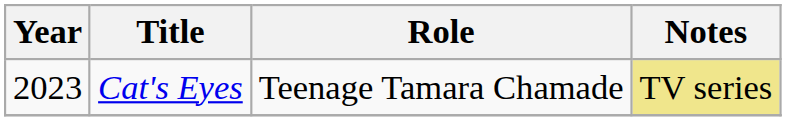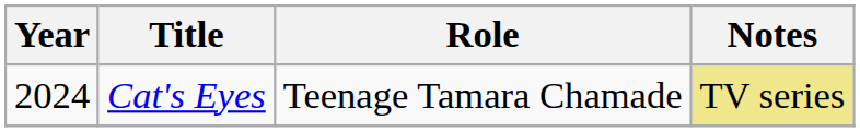Cat's Eyes | Year: 2023 -> 2024
